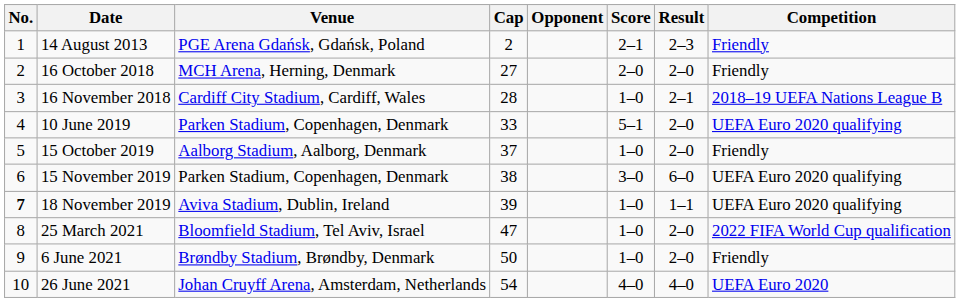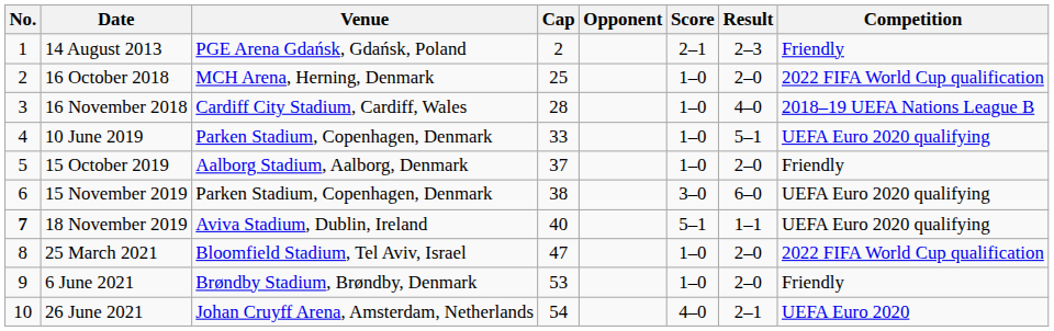16 October 2018 | Cap: 27 -> 25
16 October 2018 | Score: 2–0 -> 1–0
16 October 2018 | Competition: Friendly -> 2022 FIFA World Cup qualification
16 November 2018 | Result: 2–1 -> 4–0
10 June 2019 | Score: 5–1 -> 1–0
10 June 2019 | Result: 2–0 -> 5–1
18 November 2019 | Cap: 39 -> 40
18 November 2019 | Score: 1–0 -> 5–1
6 June 2021 | Cap: 50 -> 53
26 June 2021 | Result: 4–0 -> 2–1
